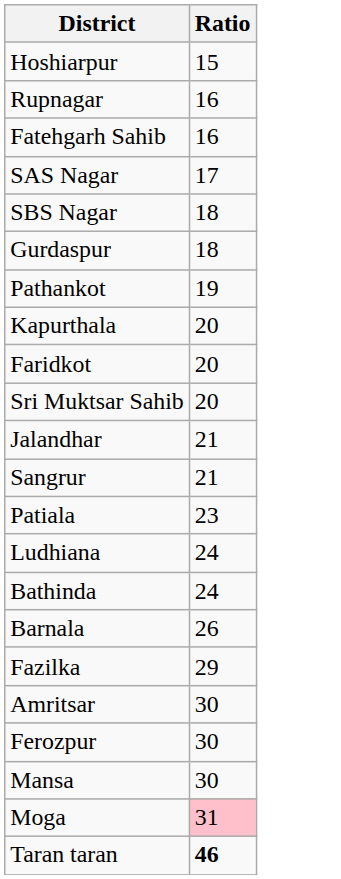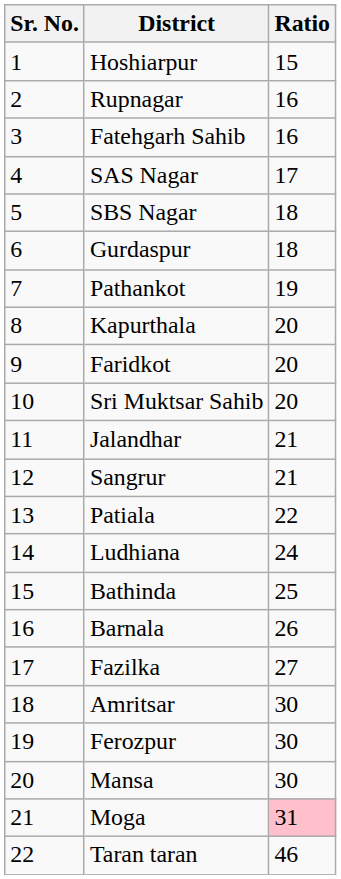+ column: Sr. No. | 1 | 2 | 3 | 4 | 5 | 6 | 7 | 8 | 9 | 10 | 11 | 12 | 13 | 14 | 15 | 16 | 17 | 18 | 19 | 20 | 21 | 22
Patiala | Ratio: 23 -> 22
Bathinda | Ratio: 24 -> 25
Fazilka | Ratio: 29 -> 27
Taran taran | Ratio: bold -> normal
